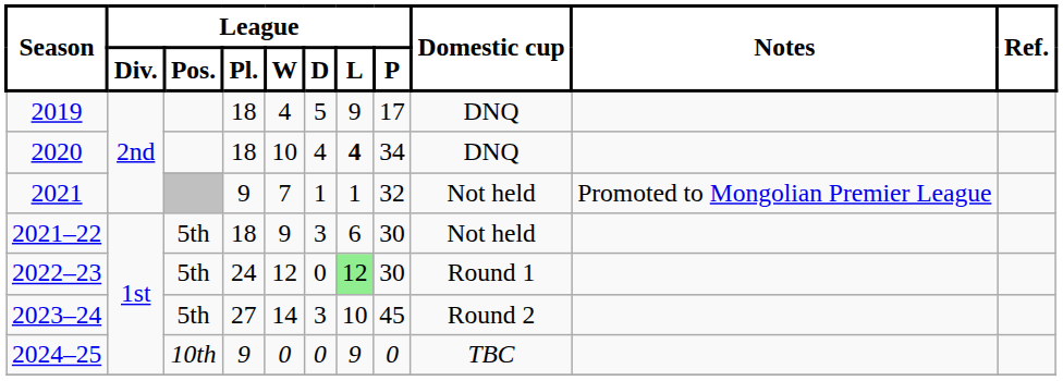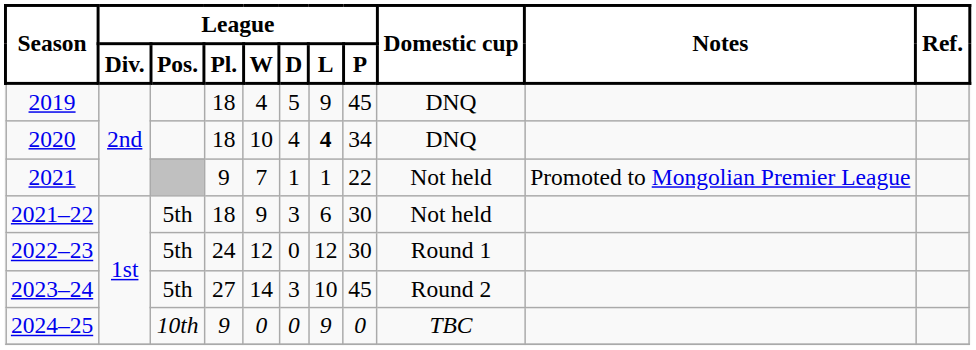2019 | League / P: 17 -> 45
2021 | League / P: 32 -> 22
2022–23 | League / L: lightgreen background -> no background
